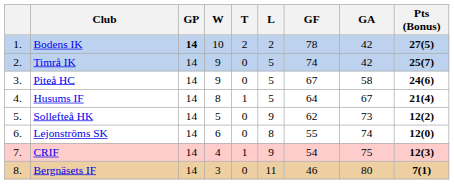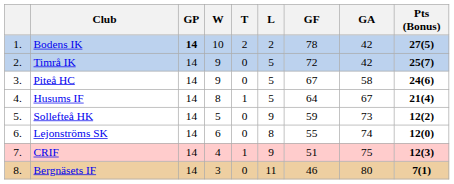Timrå IK | GF: 74 -> 72
Sollefteå HK | GF: 62 -> 59
CRIF | GF: 54 -> 51
